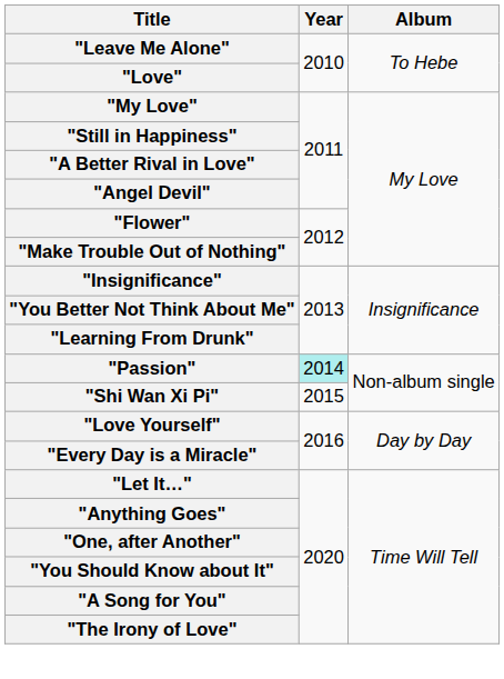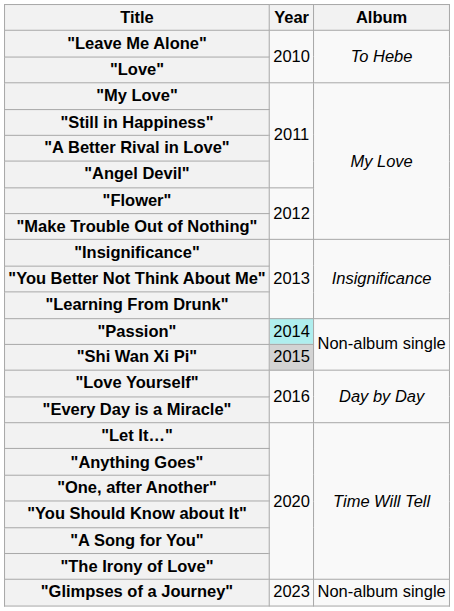"Shi Wan Xi Pi" | Year: no background -> lightgrey background
+ row: "Glimpses of a Journey" | 2023 | Non-album single
